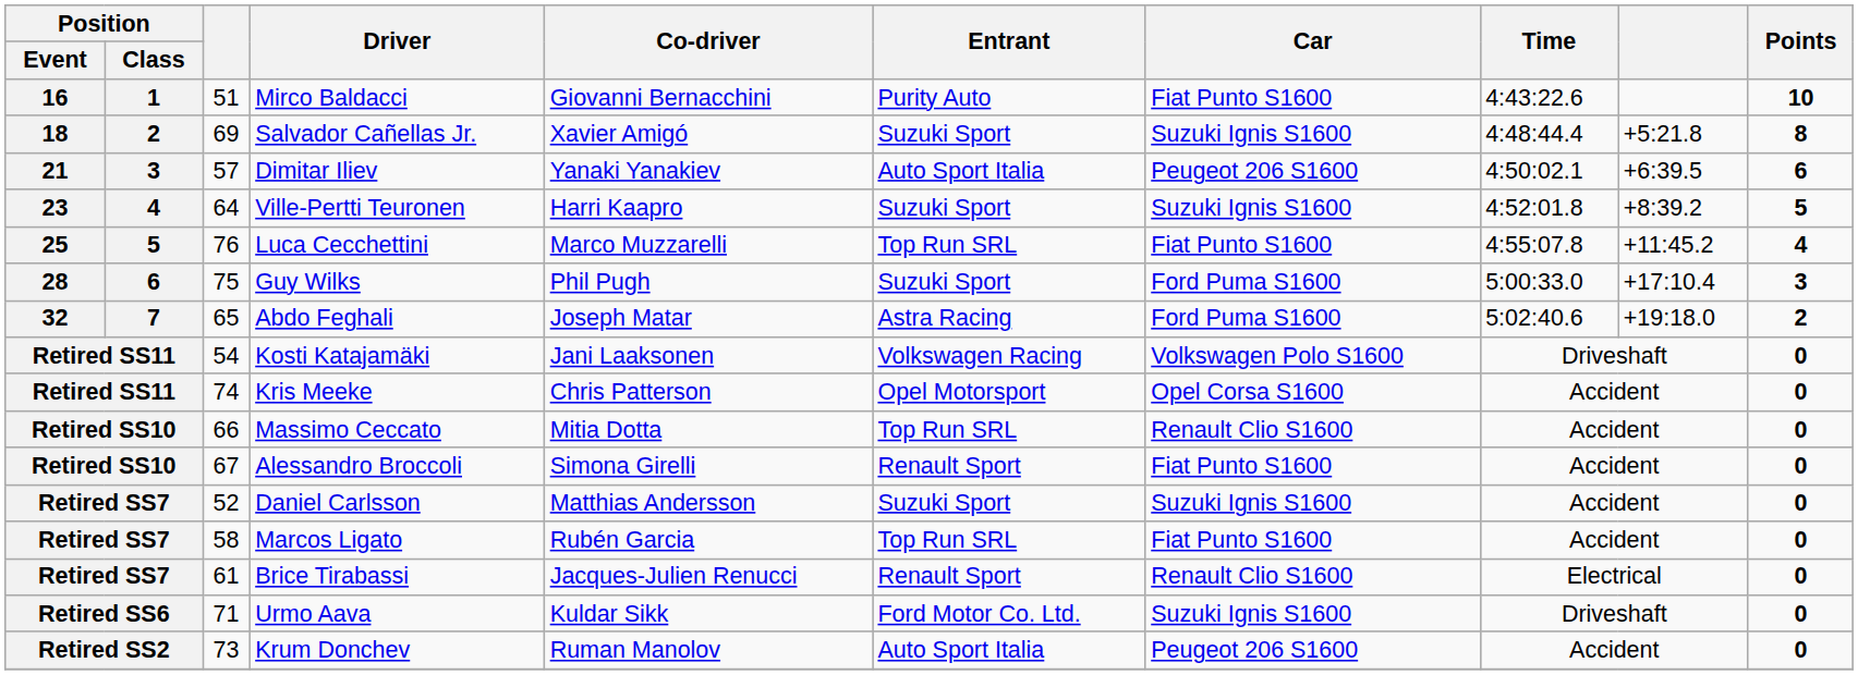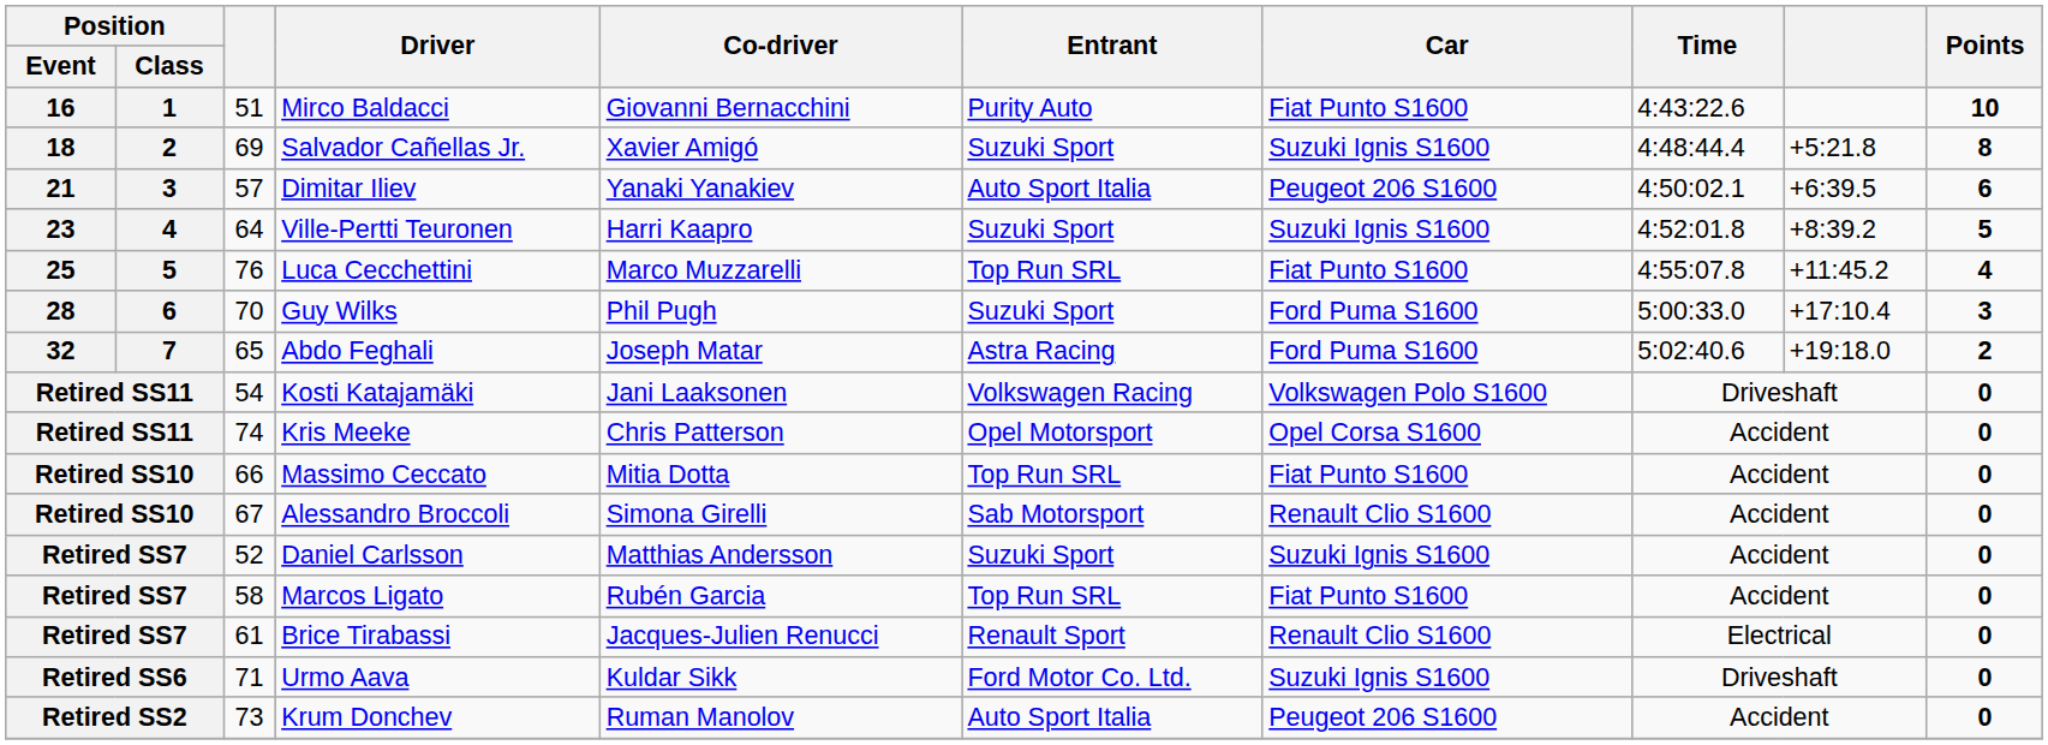Guy Wilks | column 3: 75 -> 70
Massimo Ceccato | Car: Renault Clio S1600 -> Fiat Punto S1600
Alessandro Broccoli | Entrant: Renault Sport -> Sab Motorsport
Alessandro Broccoli | Car: Fiat Punto S1600 -> Renault Clio S1600
